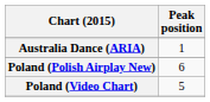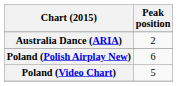Australia Dance (ARIA) | Peak position: 1 -> 2
